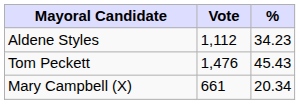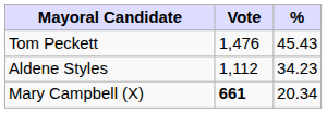rows swapped: Tom Peckett <-> Aldene Styles
Mary Campbell (X) | Vote: normal -> bold
